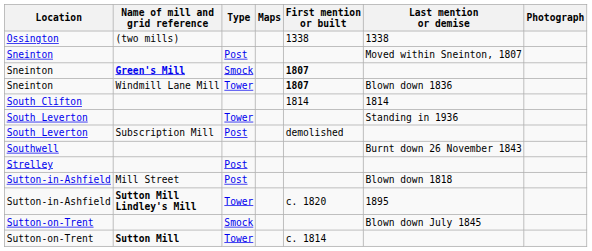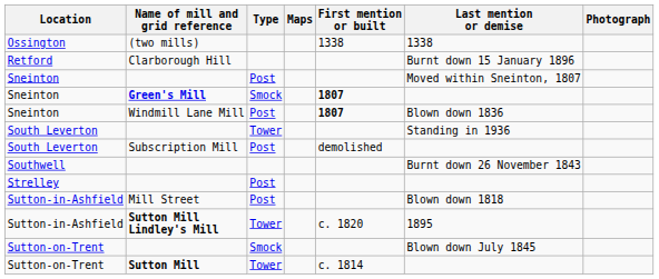+ row: Retford | Clarborough Hill | Burnt down 15 January 1896
Sneinton / Windmill Lane Mill | Type: Tower -> Post
- row: South Clifton | 1814 | 1814
